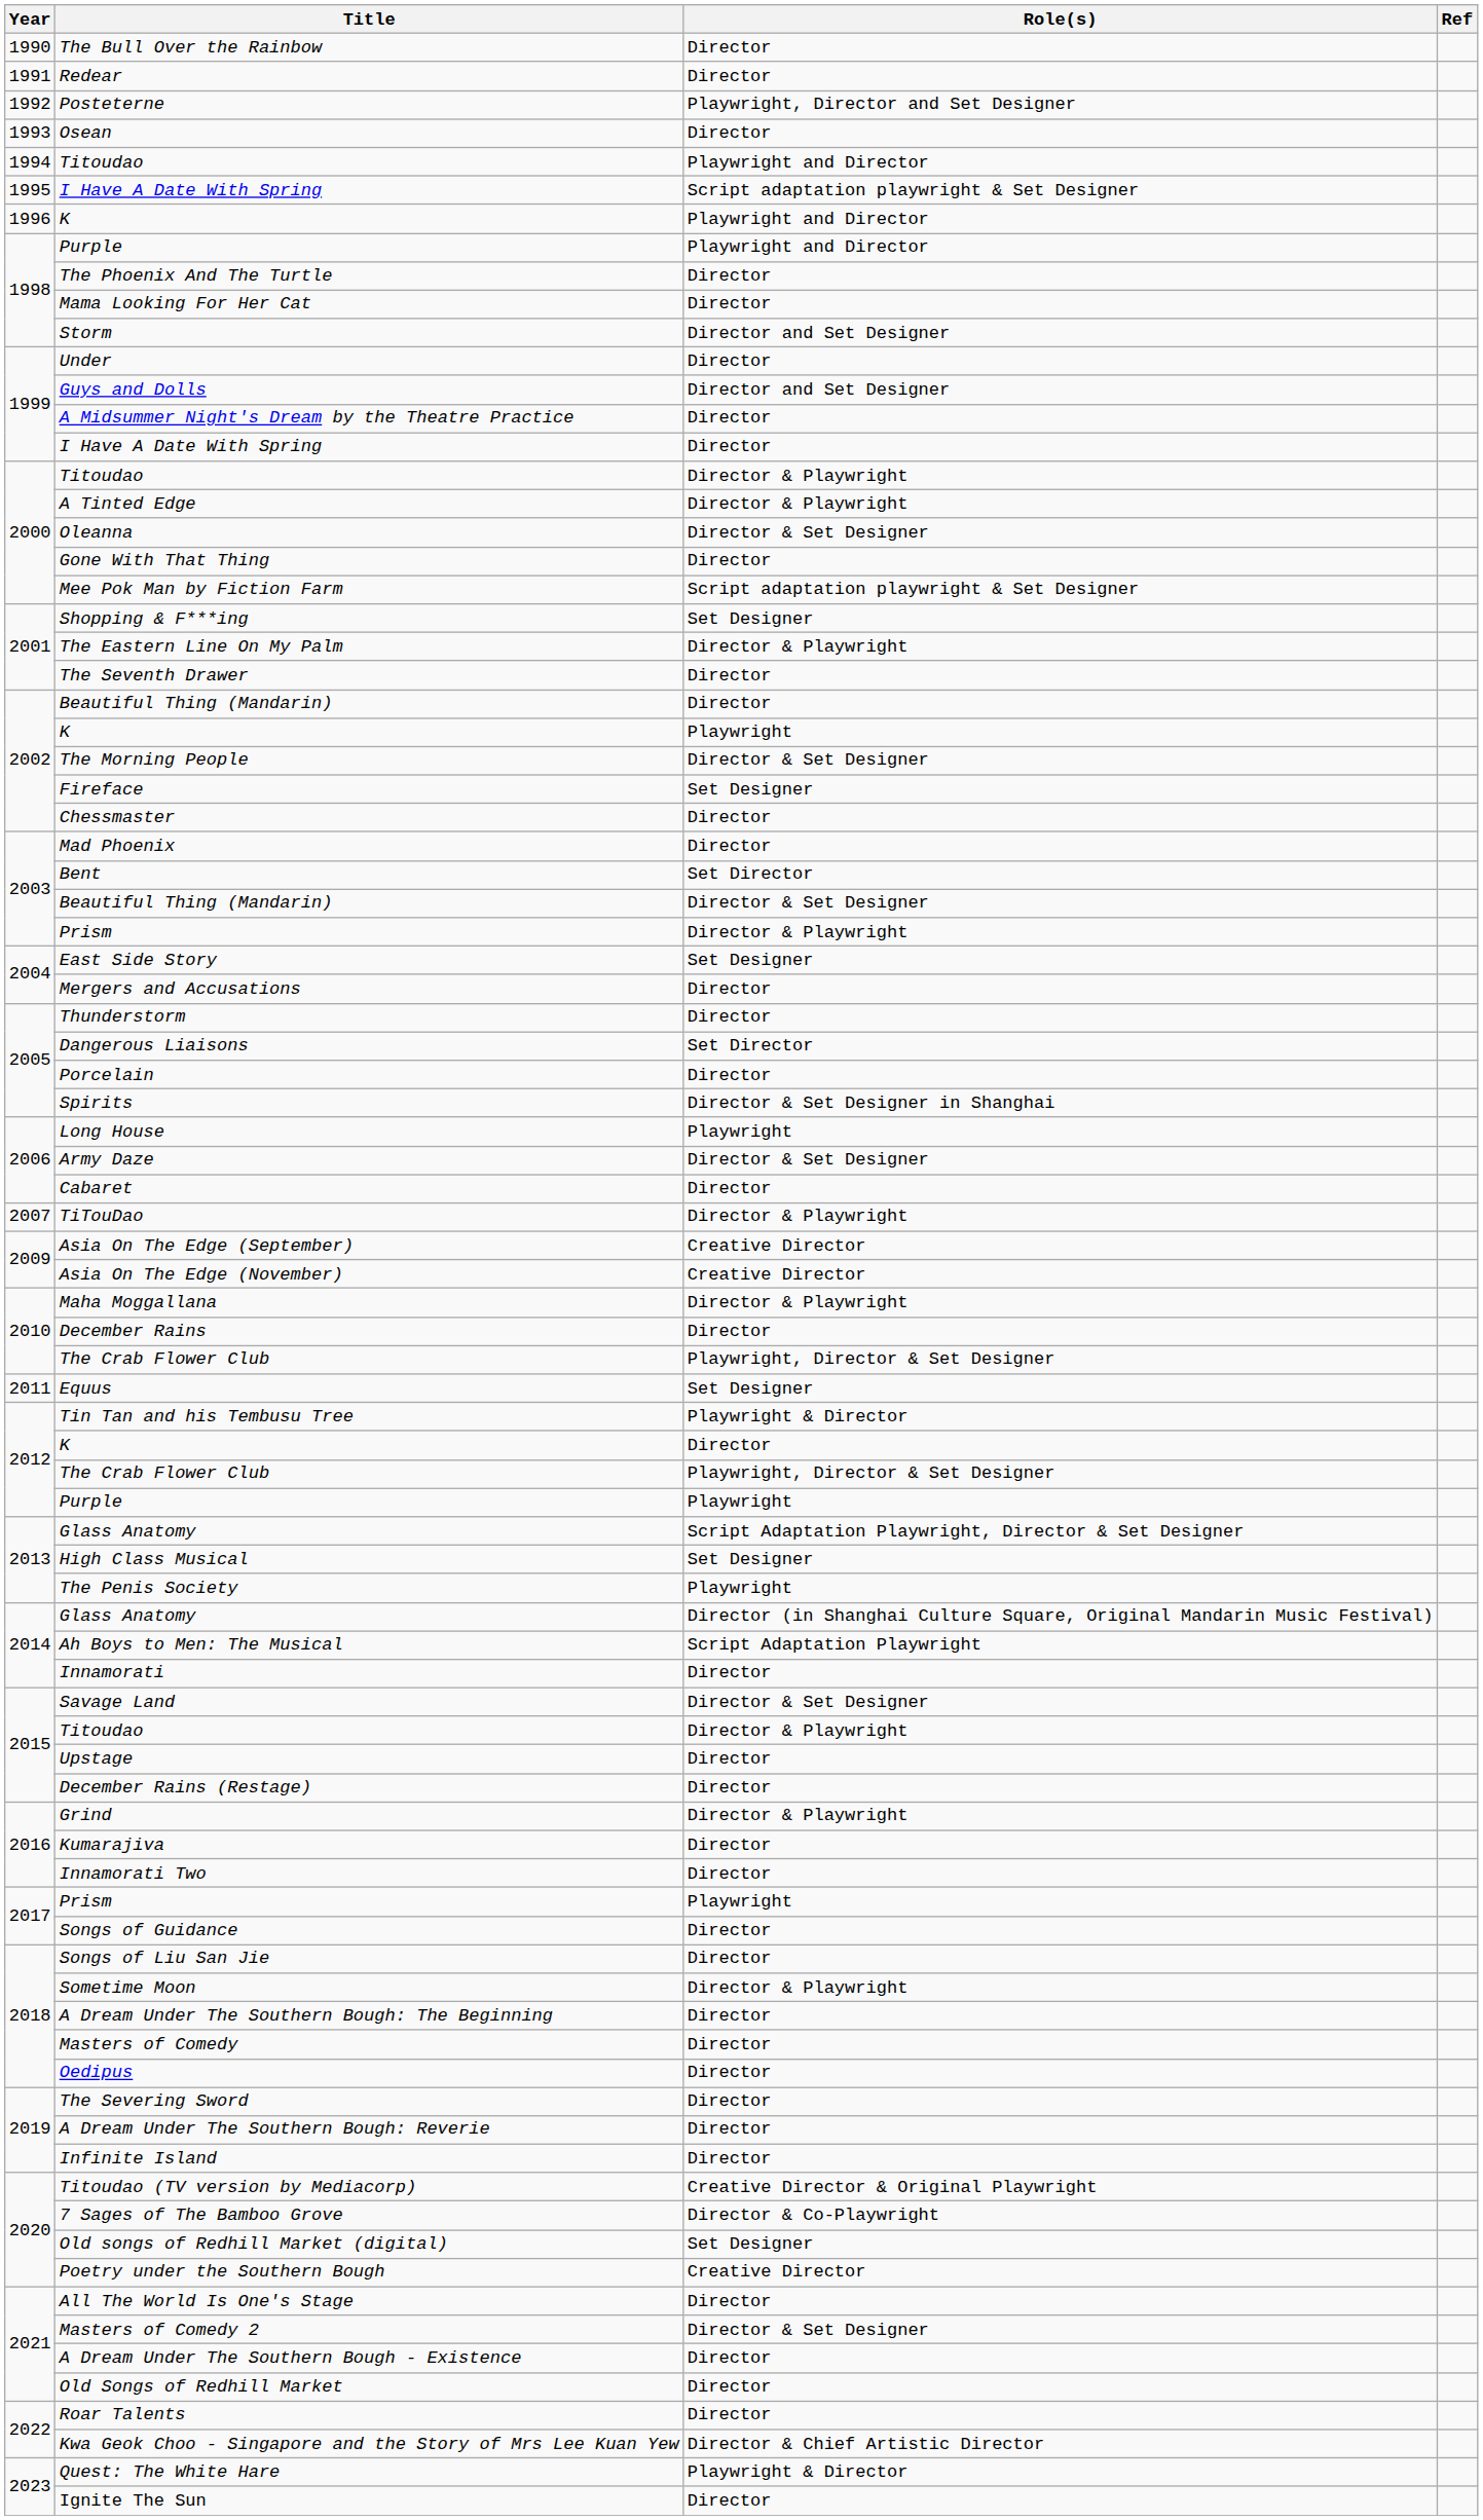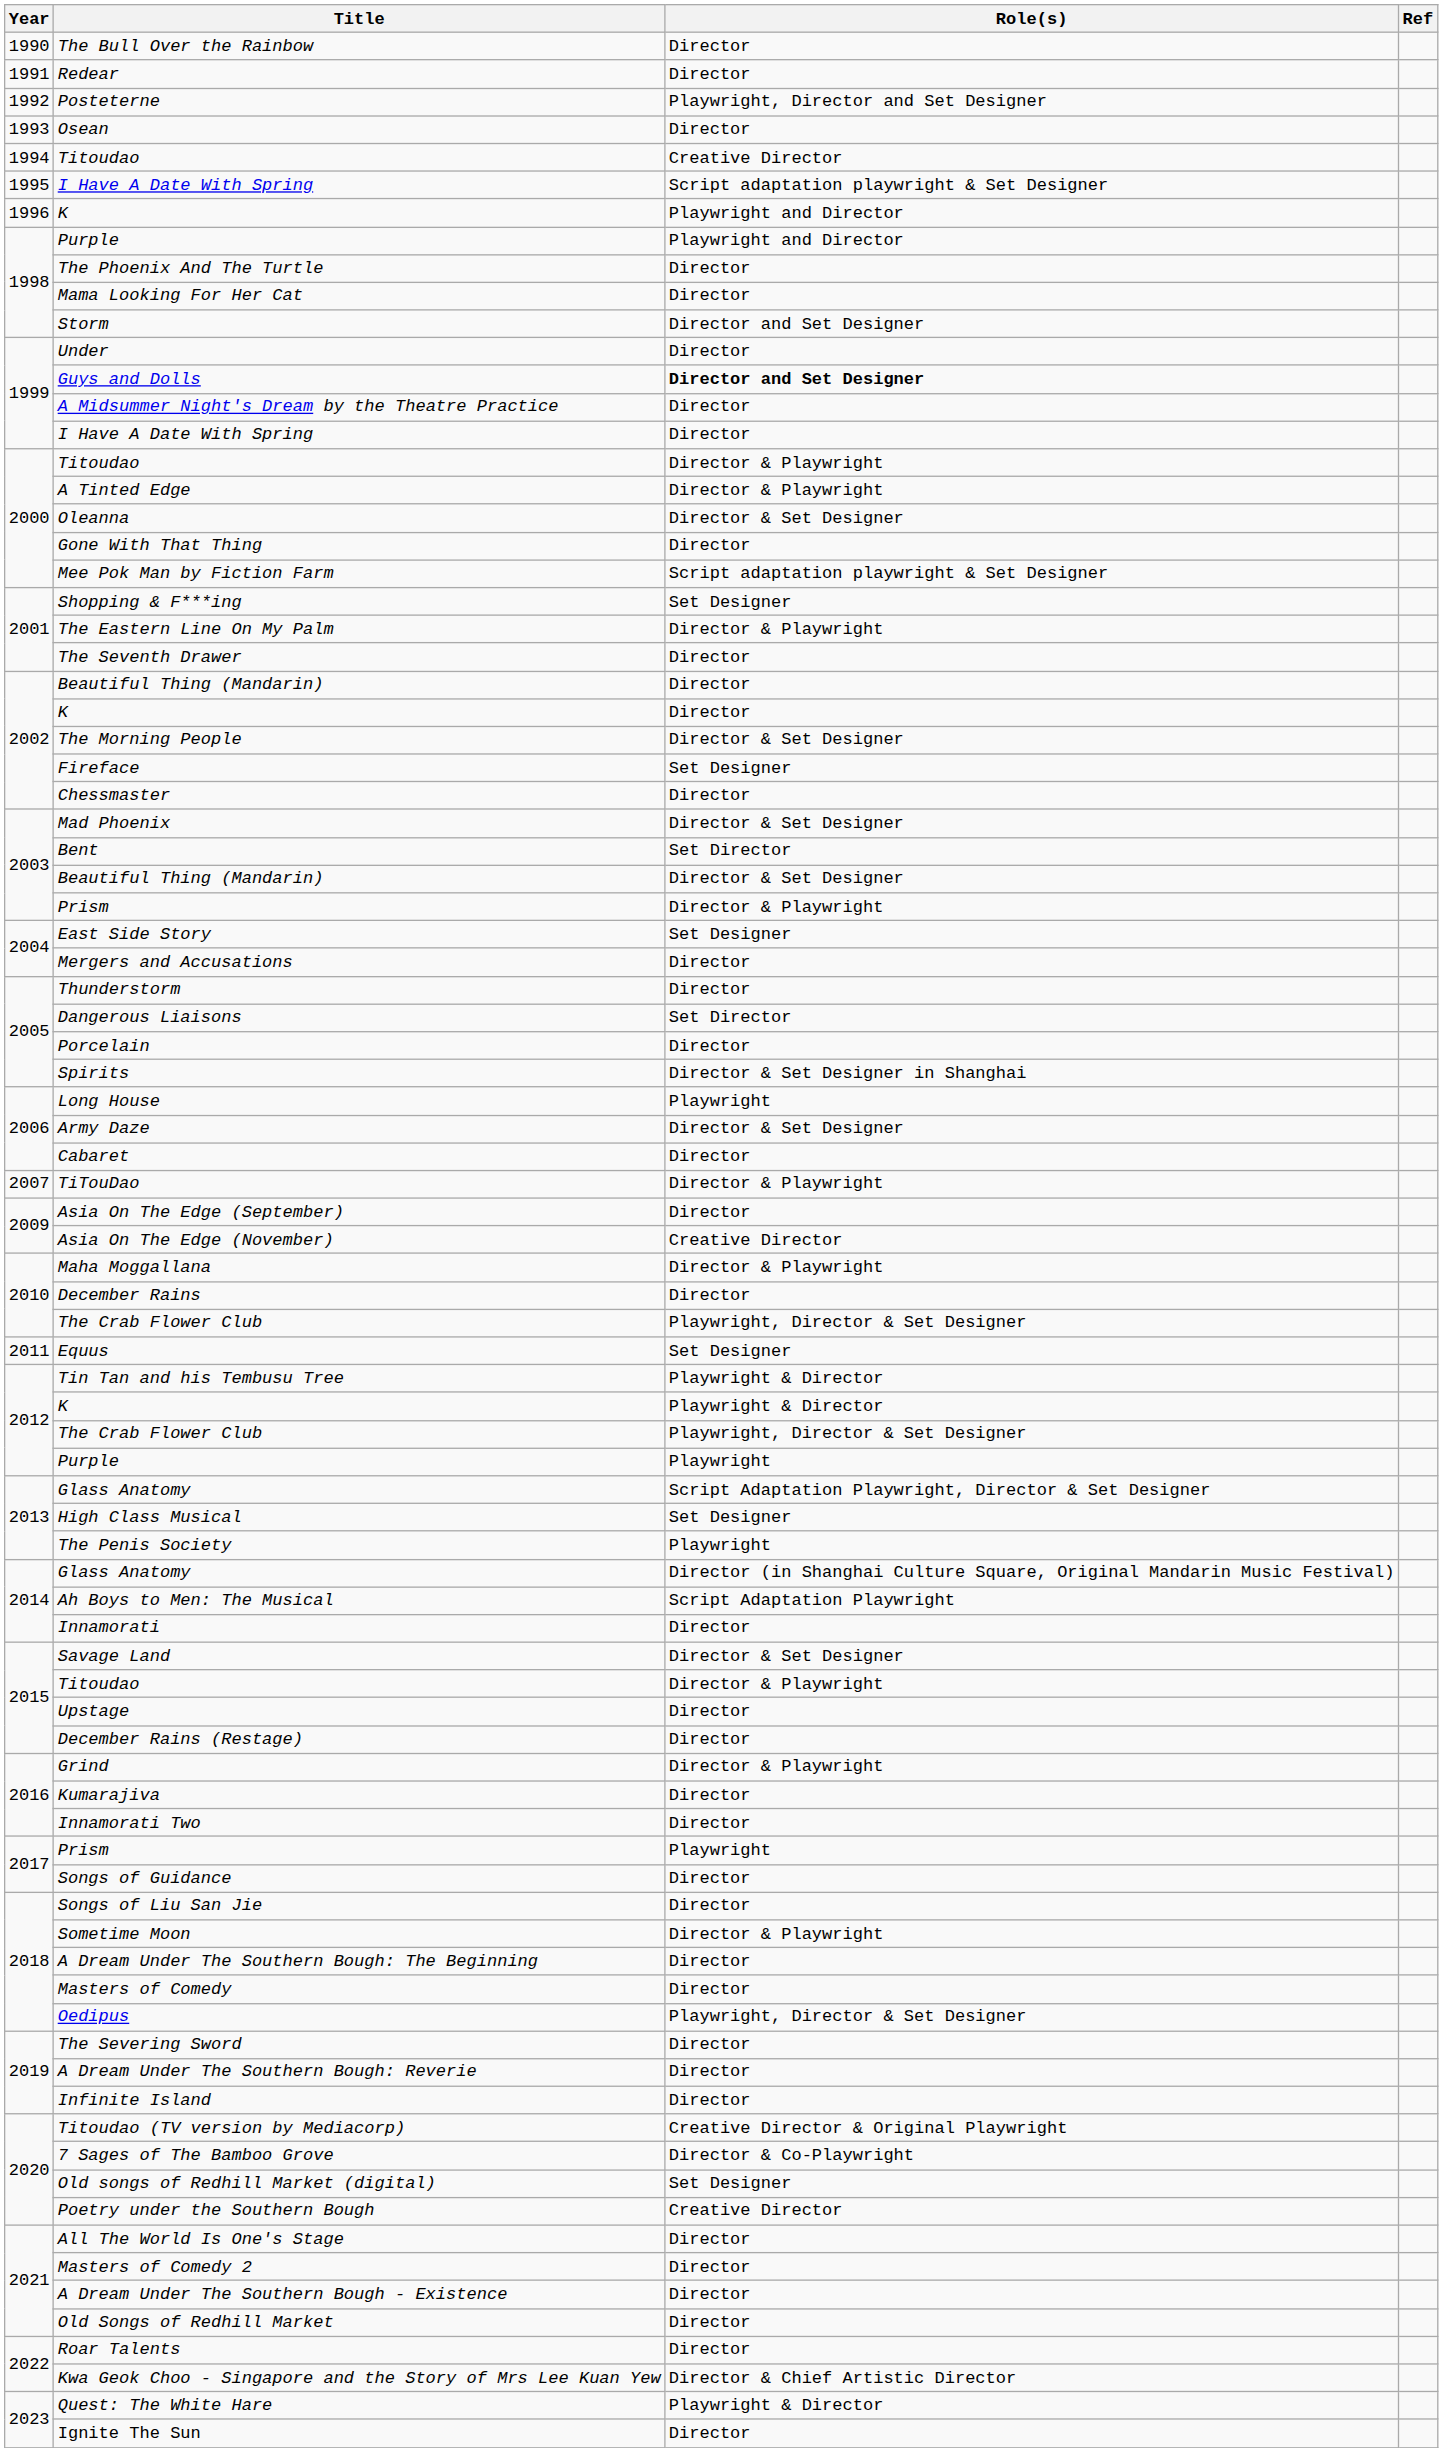1994 / Titoudao | Role(s): Playwright and Director -> Creative Director
Guys and Dolls | Role(s): normal -> bold
2002 / K | Role(s): Playwright -> Director
Mad Phoenix | Role(s): Director -> Director & Set Designer
Asia On The Edge (September) | Role(s): Creative Director -> Director
2012 / K | Role(s): Director -> Playwright & Director
Oedipus | Role(s): Director -> Playwright, Director & Set Designer
Masters of Comedy 2 | Role(s): Director & Set Designer -> Director
